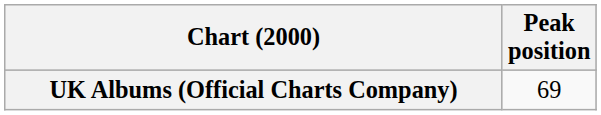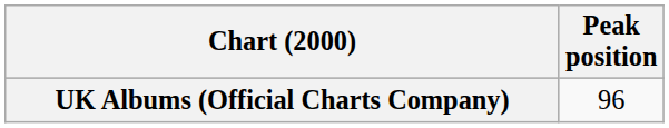UK Albums (Official Charts Company) | Peak position: 69 -> 96
